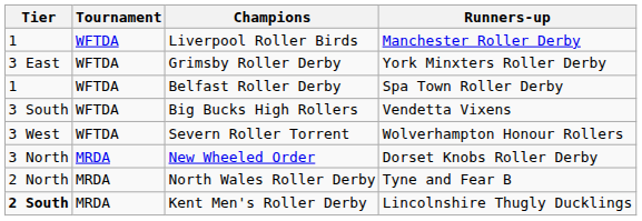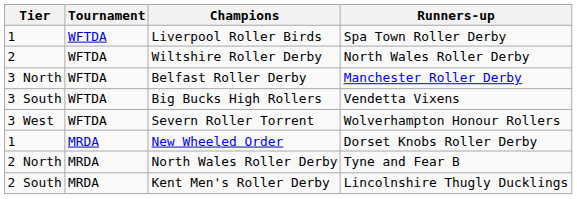Liverpool Roller Birds | Runners-up: Manchester Roller Derby -> Spa Town Roller Derby
+ row: 2 | WFTDA | Wiltshire Roller Derby | North Wales Roller Derby
- row: 3 East | WFTDA | Grimsby Roller Derby | York Minxters Roller Derby
Belfast Roller Derby | Tier: 1 -> 3 North
Belfast Roller Derby | Runners-up: Spa Town Roller Derby -> Manchester Roller Derby
New Wheeled Order | Tier: 3 North -> 1
Kent Men's Roller Derby | Tier: bold -> normal
